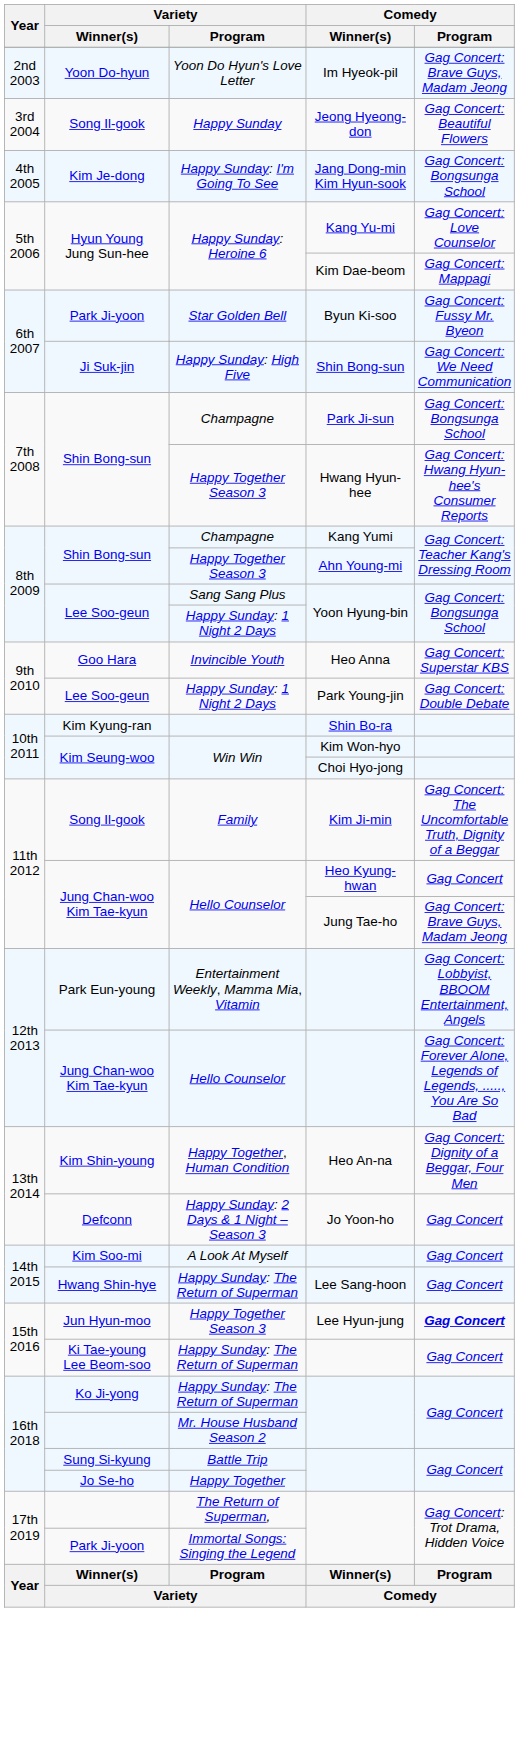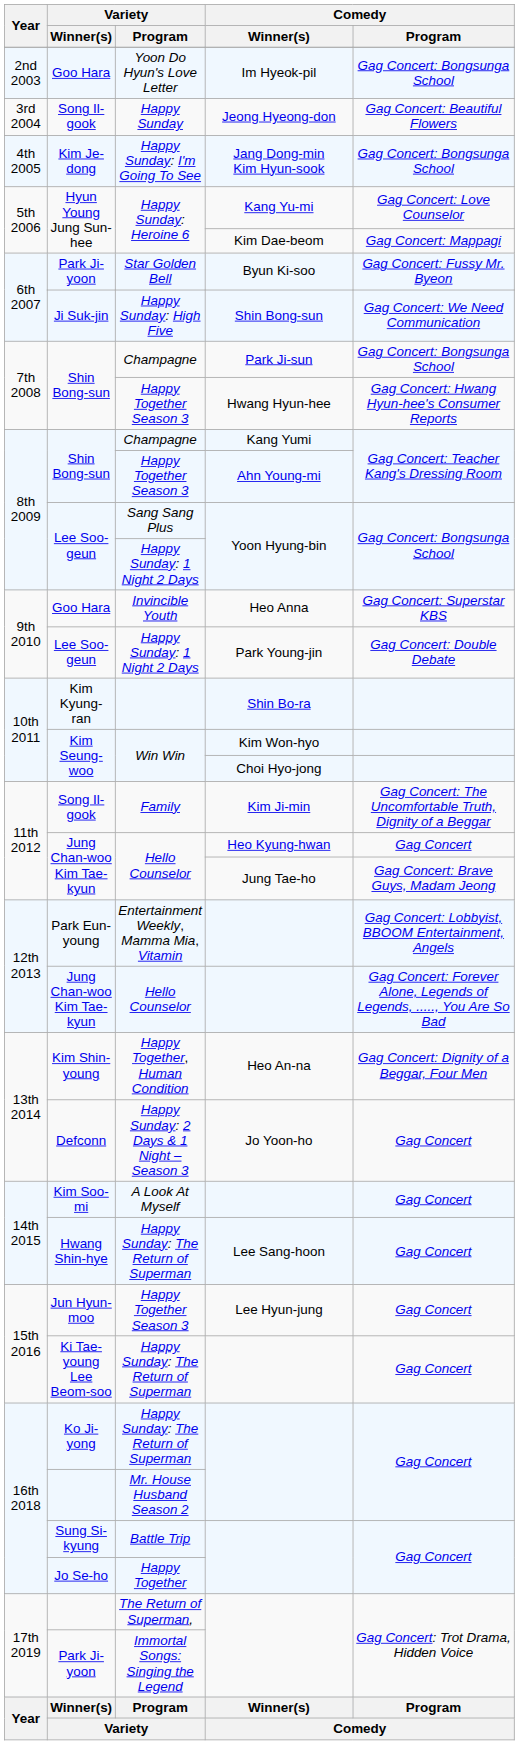Yoon Do Hyun's Love Letter | Variety / Winner(s): Yoon Do-hyun -> Goo Hara
Yoon Do Hyun's Love Letter | Comedy / Program: Gag Concert: Brave Guys, Madam Jeong -> Gag Concert: Bongsunga School
Happy Together Season 3 / Lee Hyun-jung | Comedy / Program: bold -> normal
